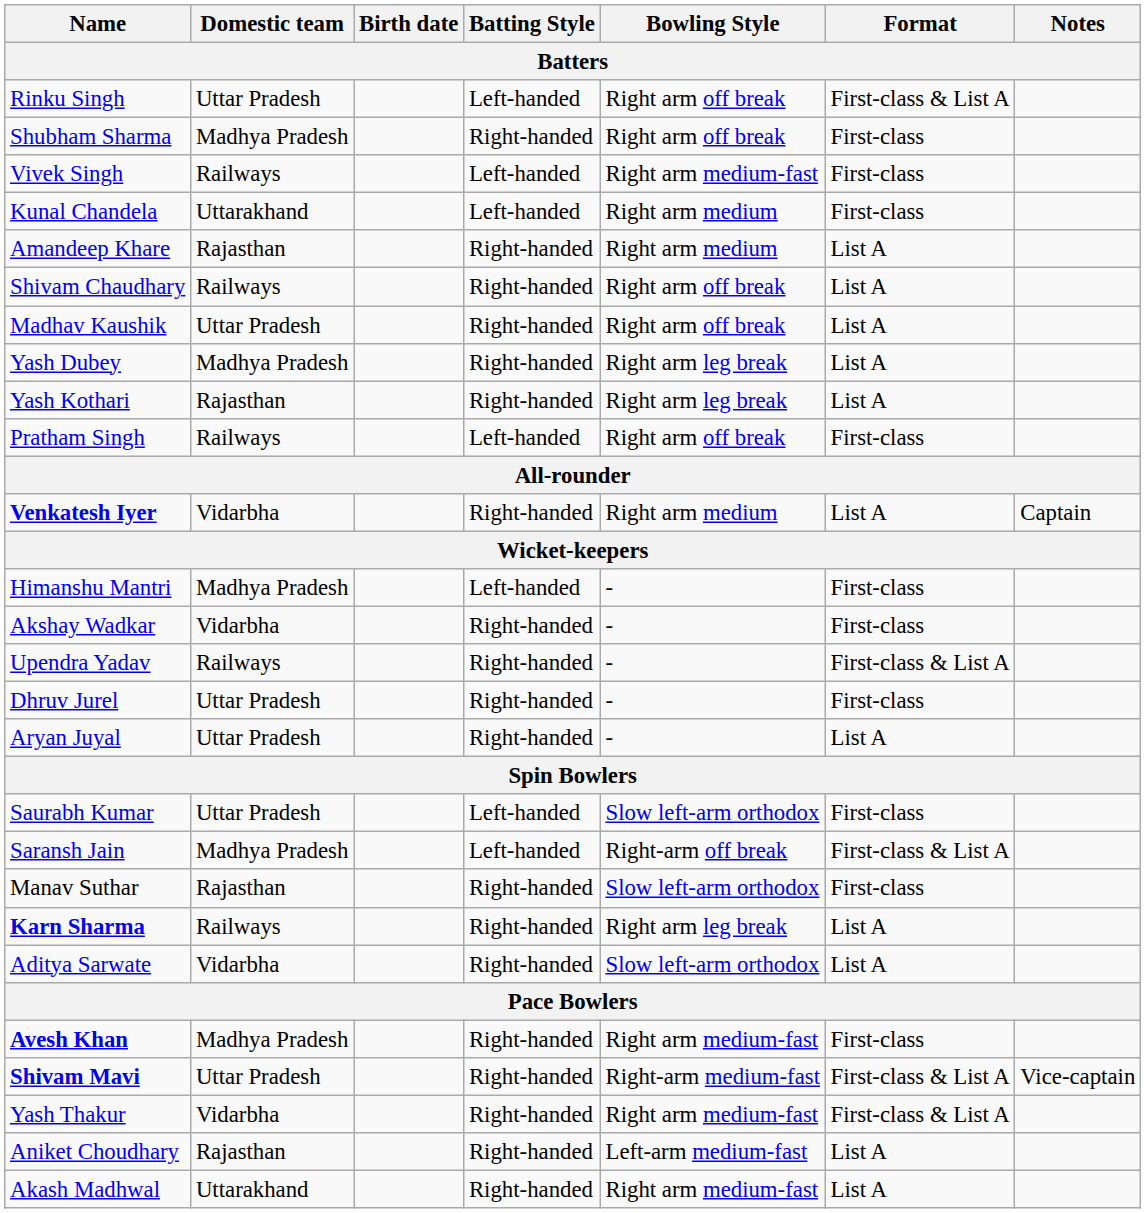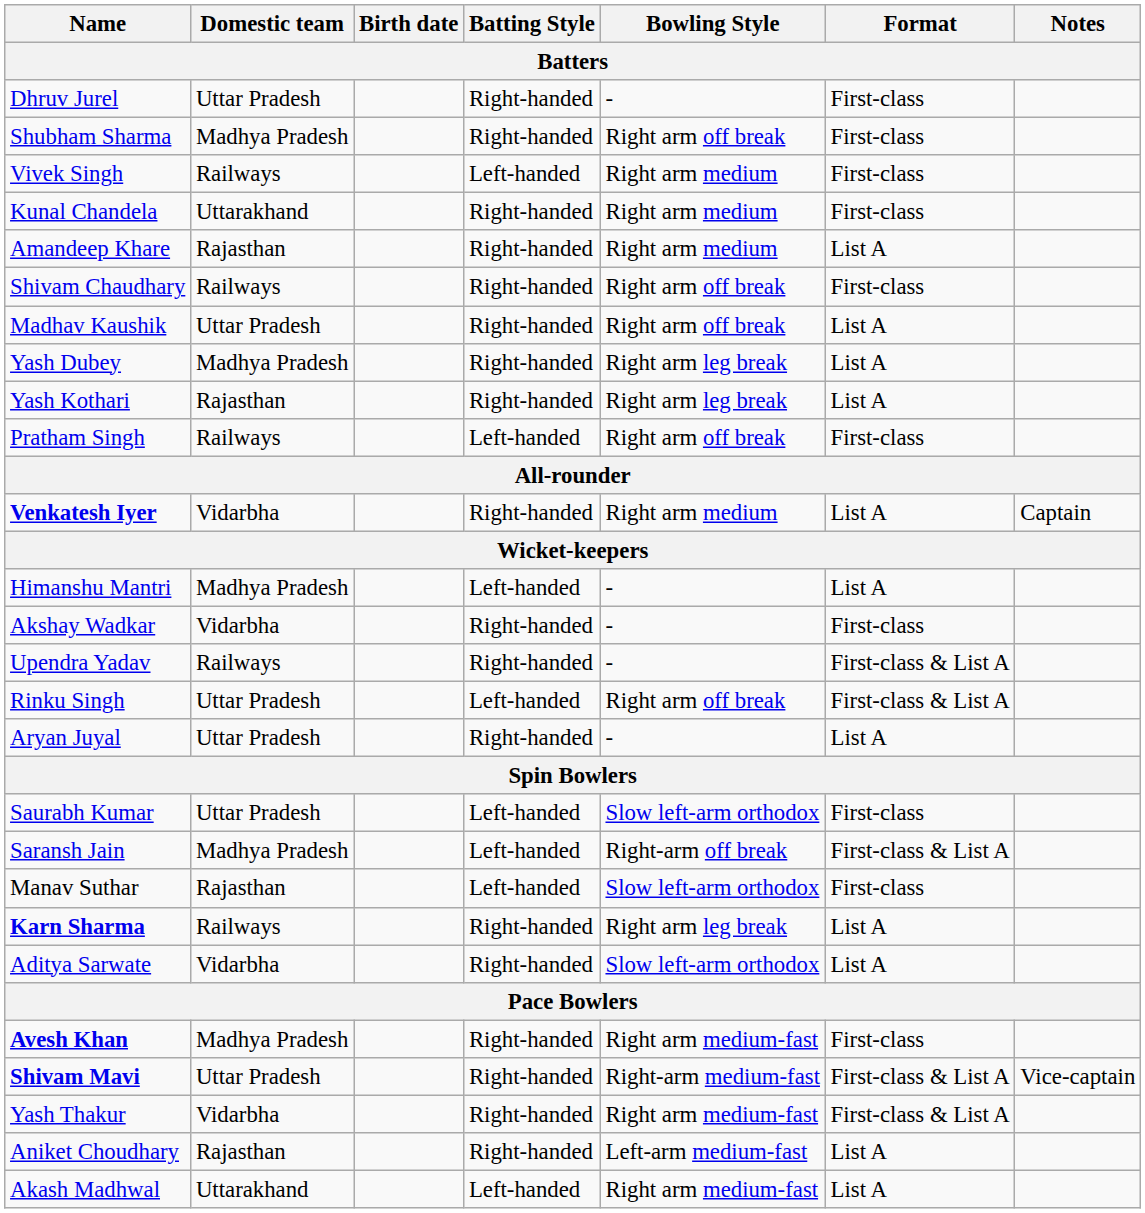rows swapped: Rinku Singh <-> Dhruv Jurel
Vivek Singh | Bowling Style: Right arm medium-fast -> Right arm medium
Kunal Chandela | Batting Style: Left-handed -> Right-handed
Shivam Chaudhary | Format: List A -> First-class
Himanshu Mantri | Format: First-class -> List A
Manav Suthar | Batting Style: Right-handed -> Left-handed
Akash Madhwal | Batting Style: Right-handed -> Left-handed
